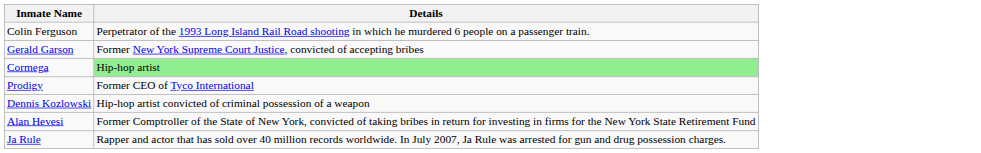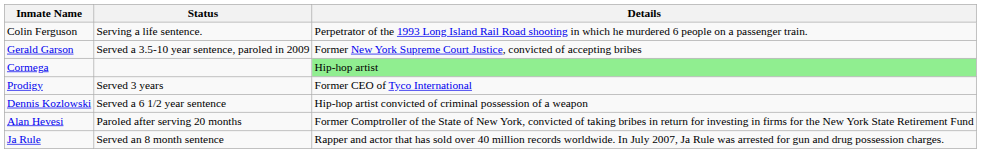+ column: Status | Serving a life sentence. | Served a 3.5-10 year sentence, paroled in 2009 | Served 3 years | Served a 6 1/2 year sentence | Paroled after serving 20 months | Served an 8 month sentence
